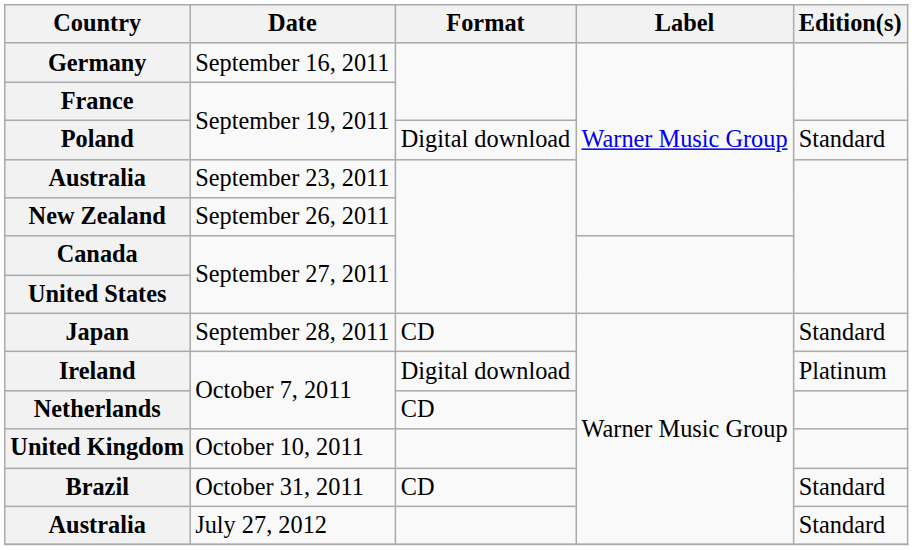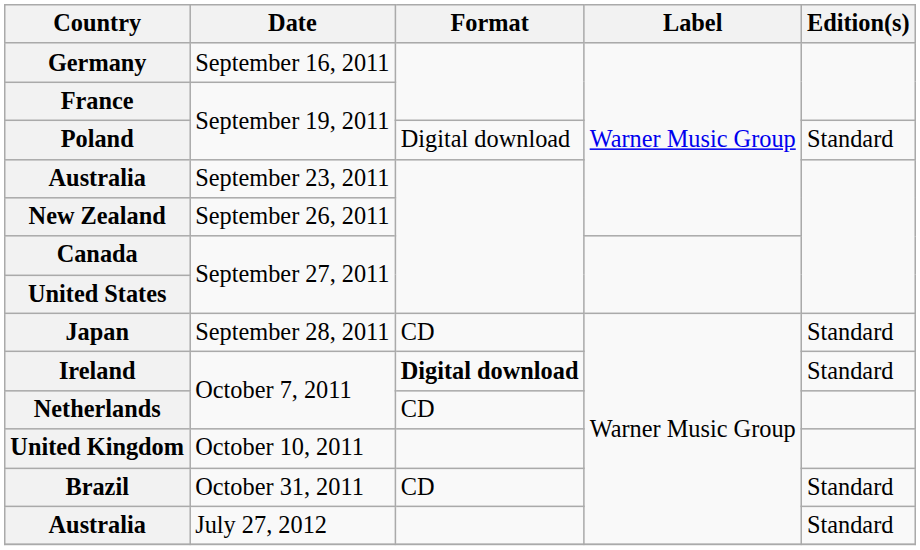Ireland | Format: normal -> bold
Ireland | Edition(s): Platinum -> Standard
